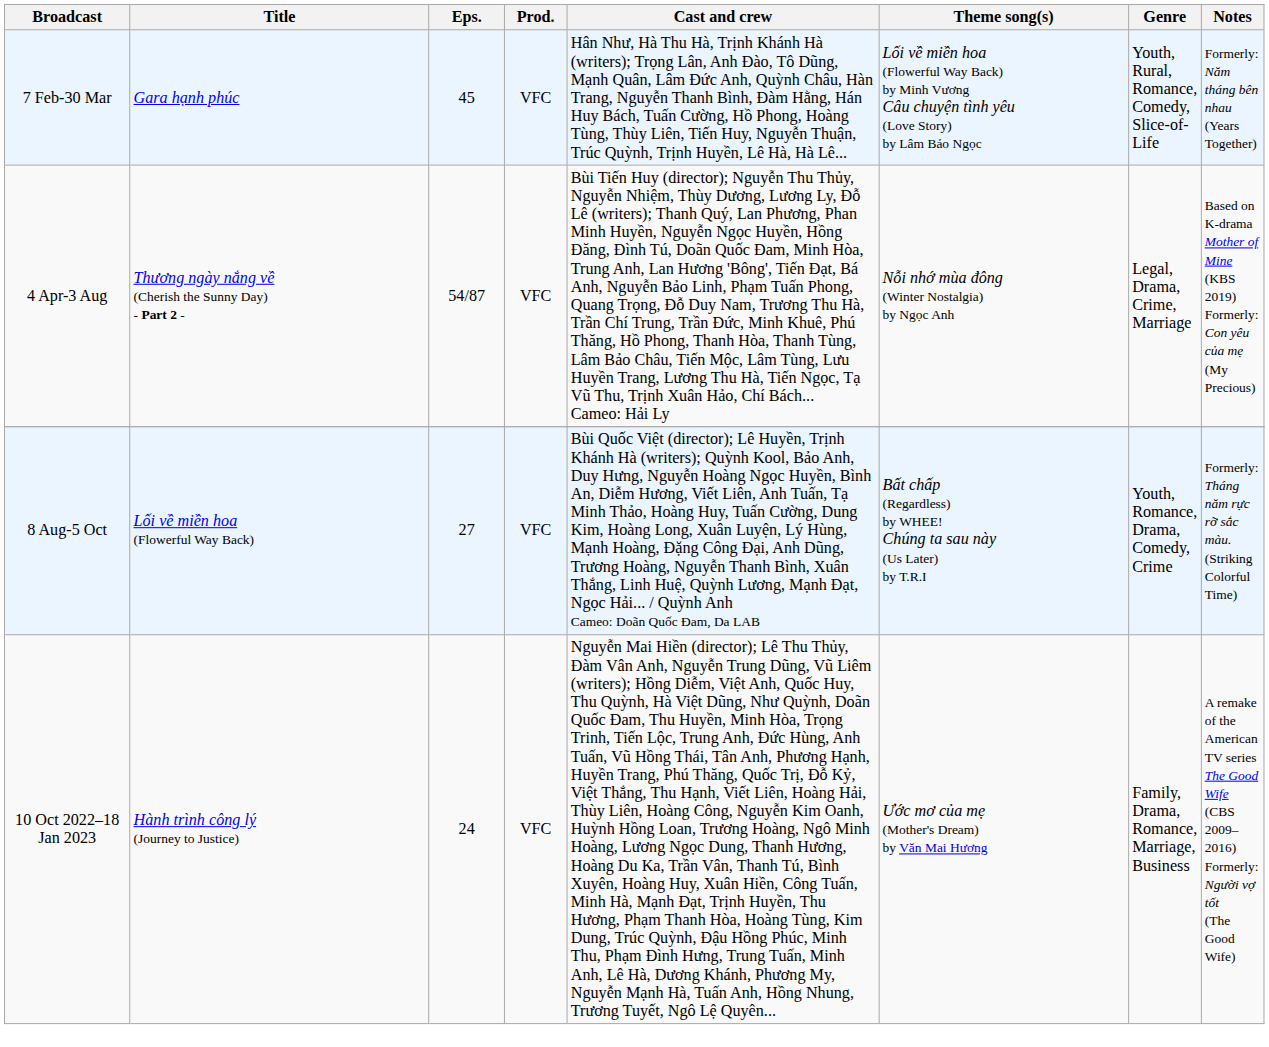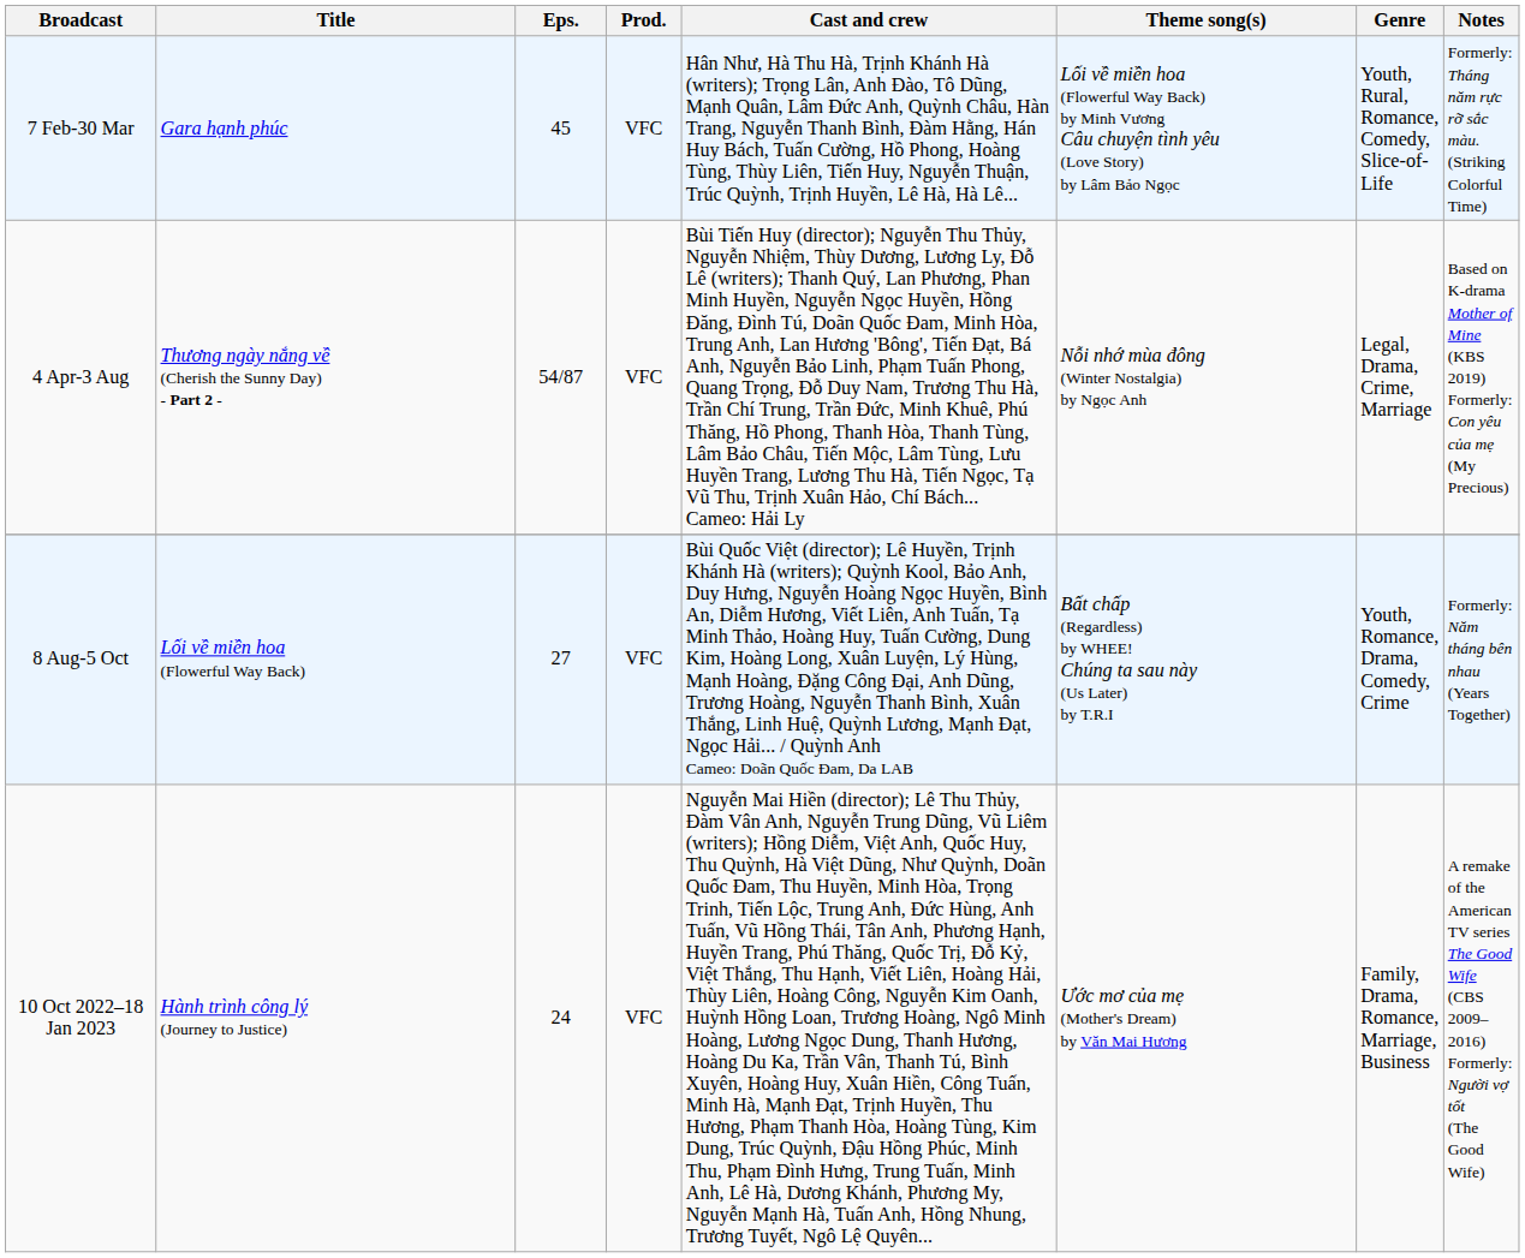7 Feb-30 Mar | Notes: Formerly: Năm tháng bên nhau (Years Together) -> Formerly: Tháng năm rực rỡ sắc màu. (Striking Colorful Time)
8 Aug-5 Oct | Notes: Formerly: Tháng năm rực rỡ sắc màu. (Striking Colorful Time) -> Formerly: Năm tháng bên nhau (Years Together)
